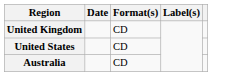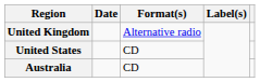United Kingdom | Format(s): CD -> Alternative radio
